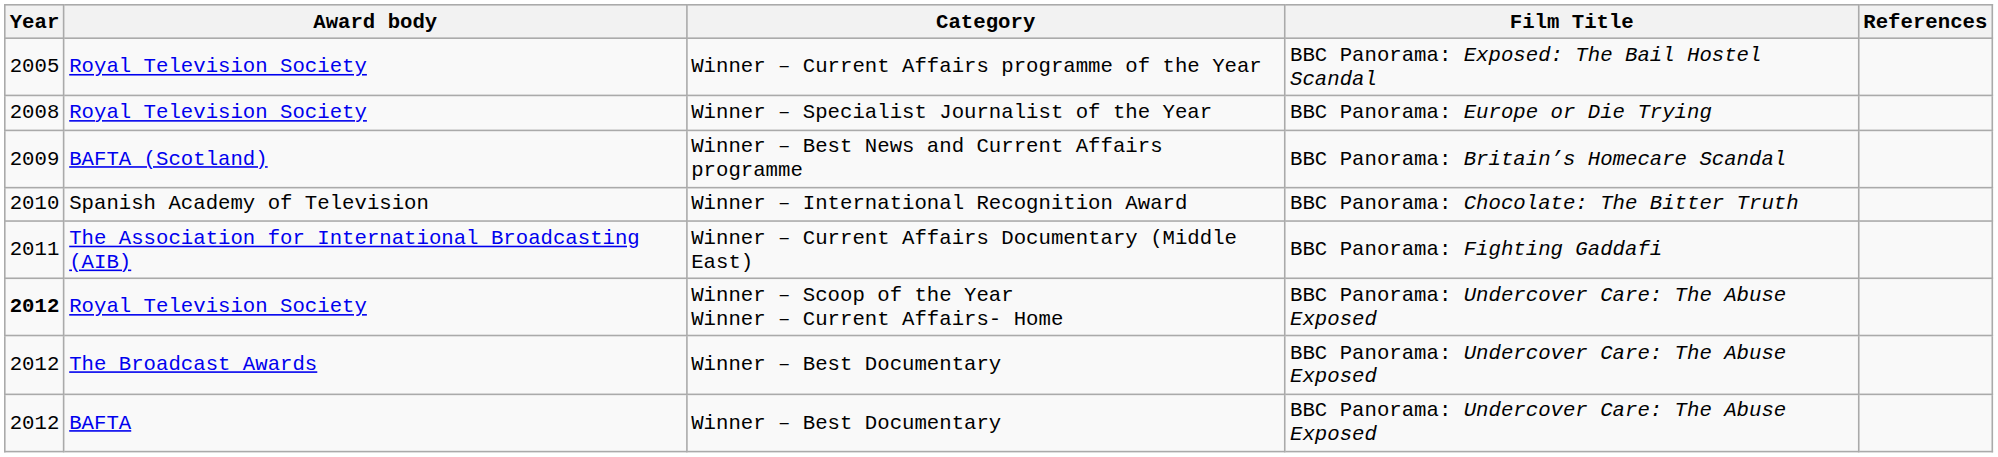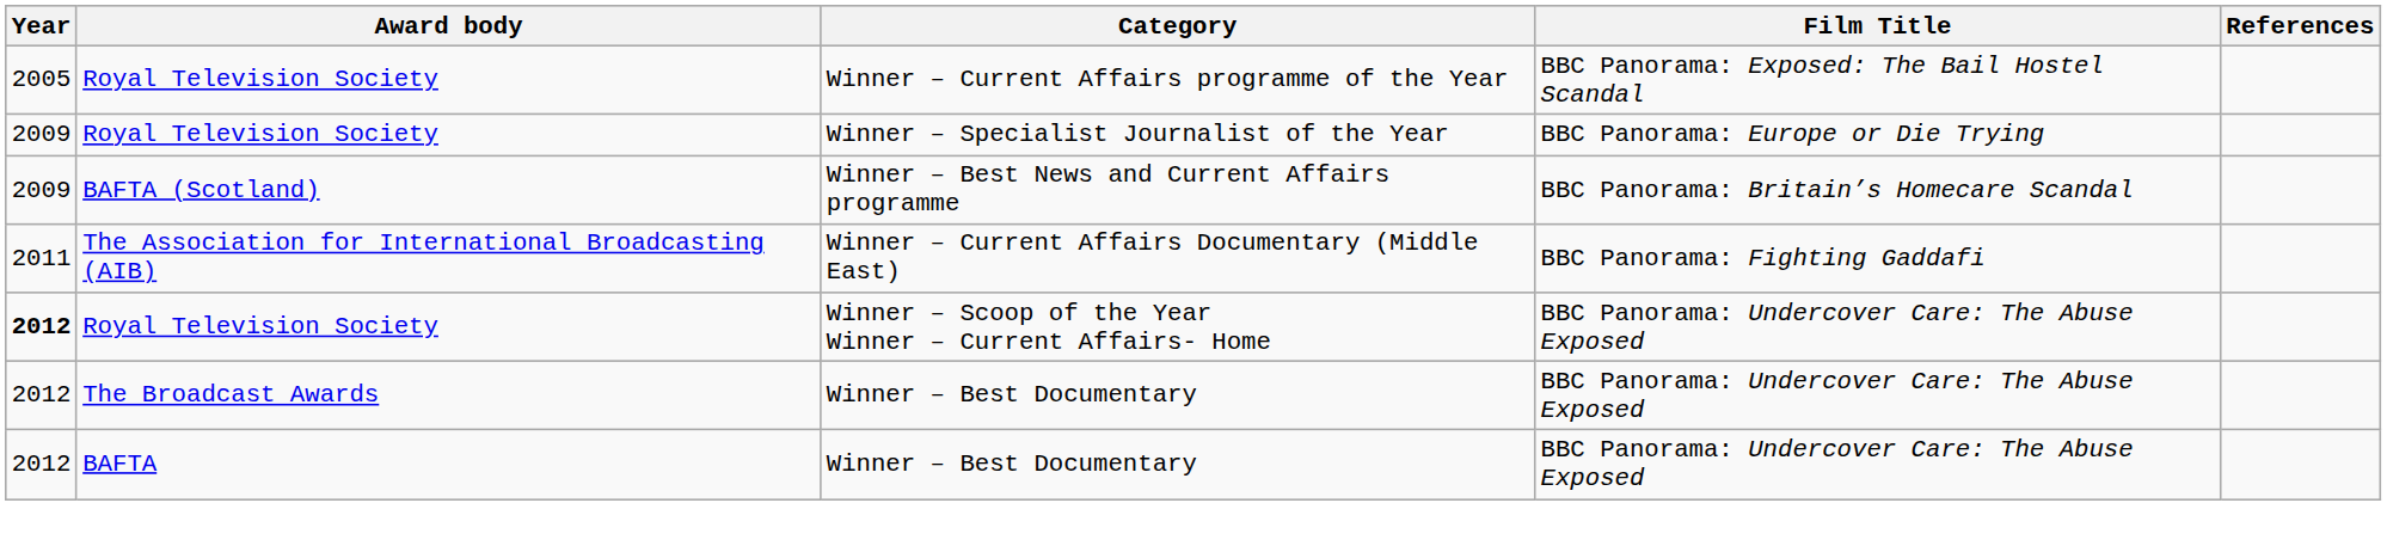Winner – Specialist Journalist of the Year | Year: 2008 -> 2009
- row: 2010 | Spanish Academy of Television | Winner – International Recognition Award | BBC Panorama: Chocolate: The Bitter Truth
